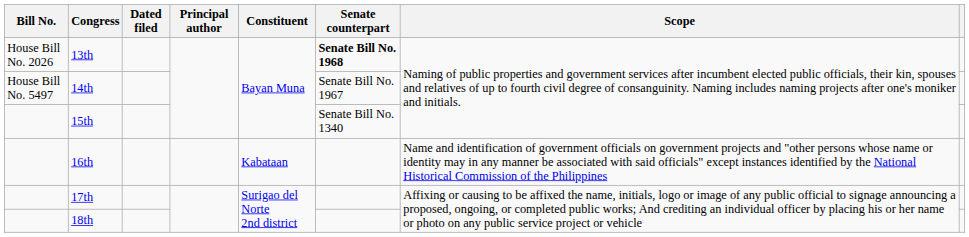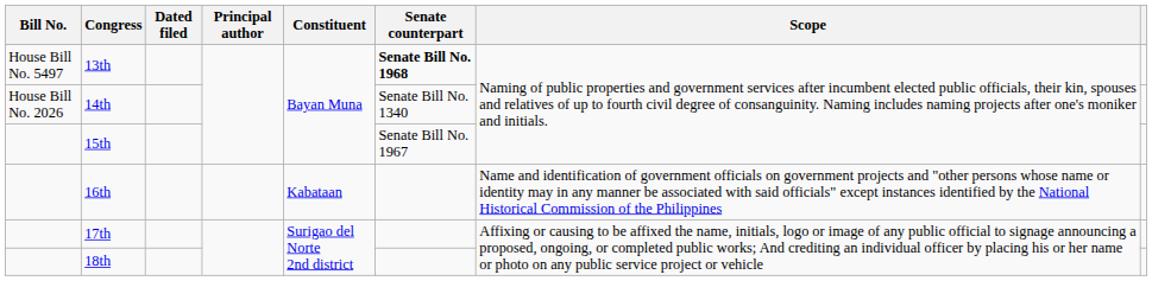13th | Bill No.: House Bill No. 2026 -> House Bill No. 5497
14th | Bill No.: House Bill No. 5497 -> House Bill No. 2026
14th | Senate counterpart: Senate Bill No. 1967 -> Senate Bill No. 1340
15th | Senate counterpart: Senate Bill No. 1340 -> Senate Bill No. 1967
